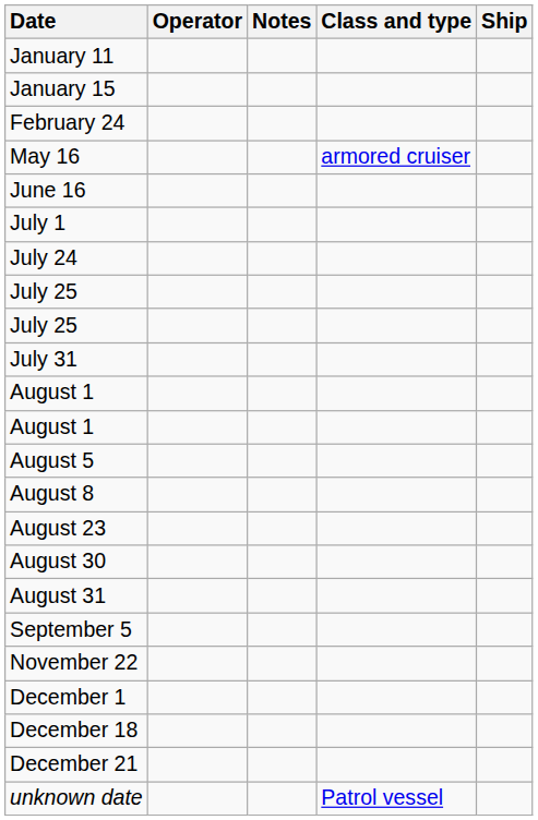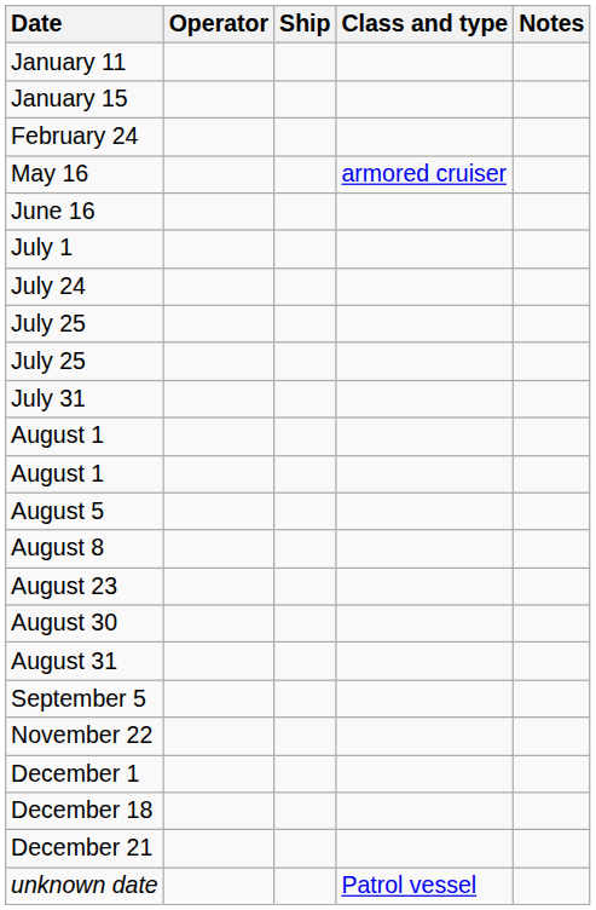columns swapped: Ship <-> Notes
